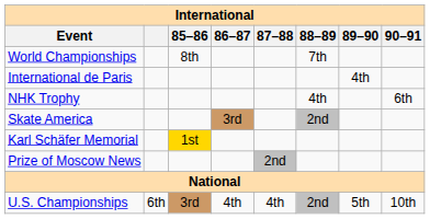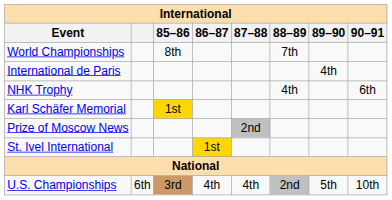- row: Skate America | 3rd | 2nd
+ row: St. Ivel International | 1st
